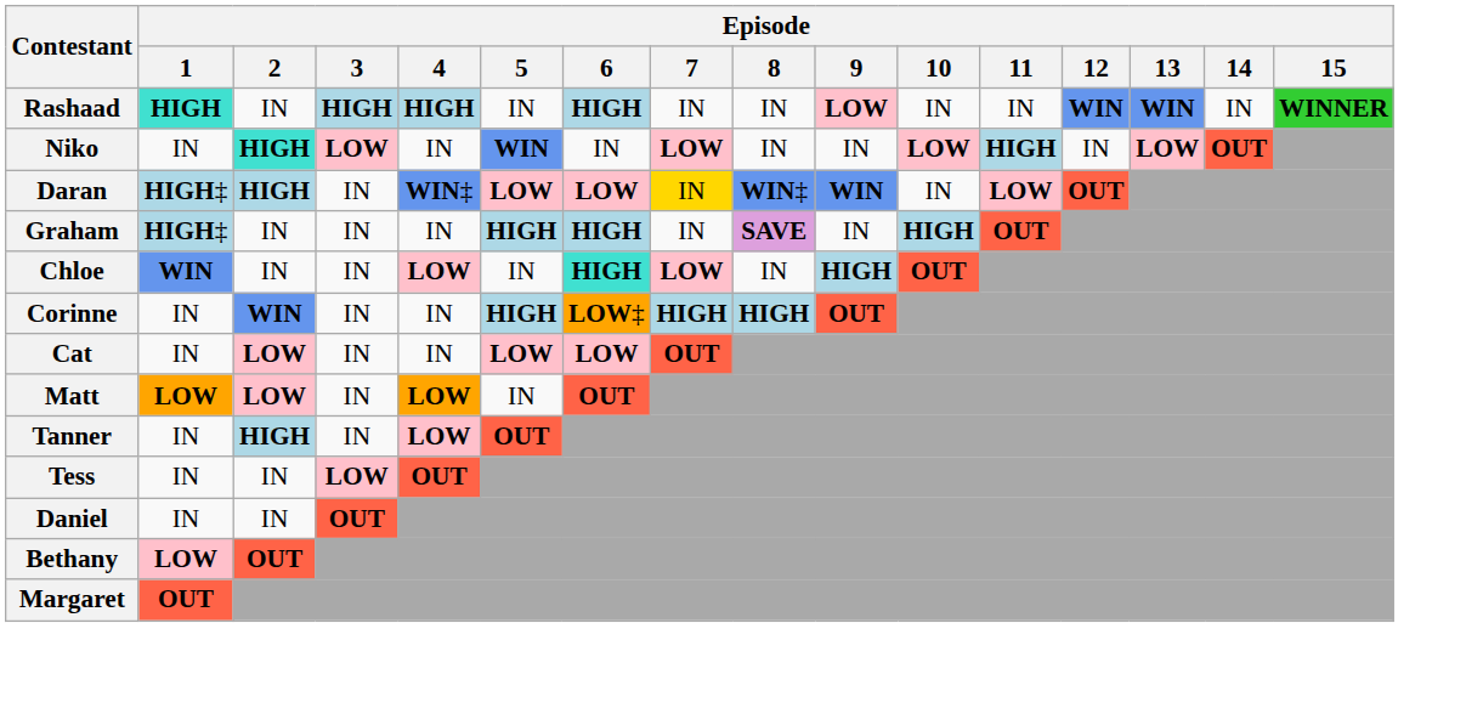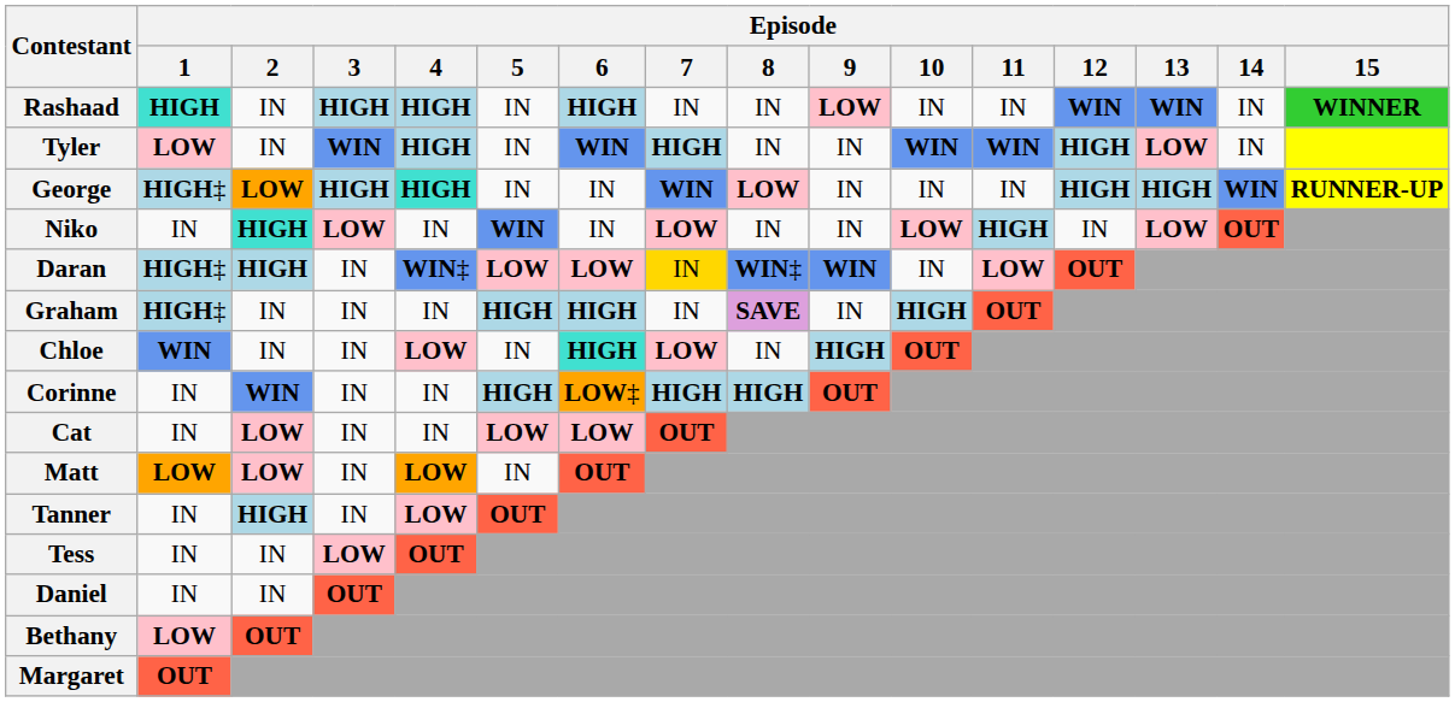+ row: Tyler | LOW | IN | WIN | HIGH | IN | WIN | HIGH | IN | IN | WIN | WIN | HIGH | LOW | IN
+ row: George | HIGH‡ | LOW | HIGH | HIGH | IN | IN | WIN | LOW | IN | IN | IN | HIGH | HIGH | WIN | RUNNER-UP
